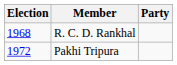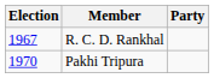R. C. D. Rankhal | Election: 1968 -> 1967
Pakhi Tripura | Election: 1972 -> 1970
